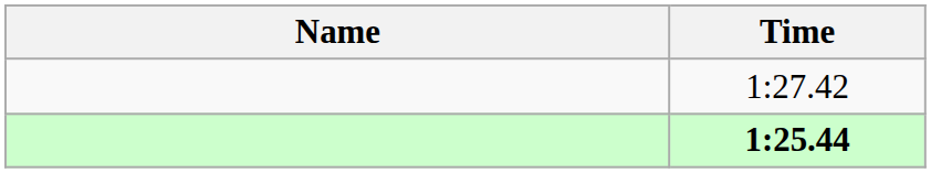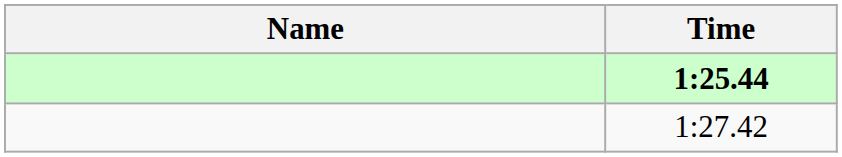rows swapped: 1:25.44 <-> 1:27.42
